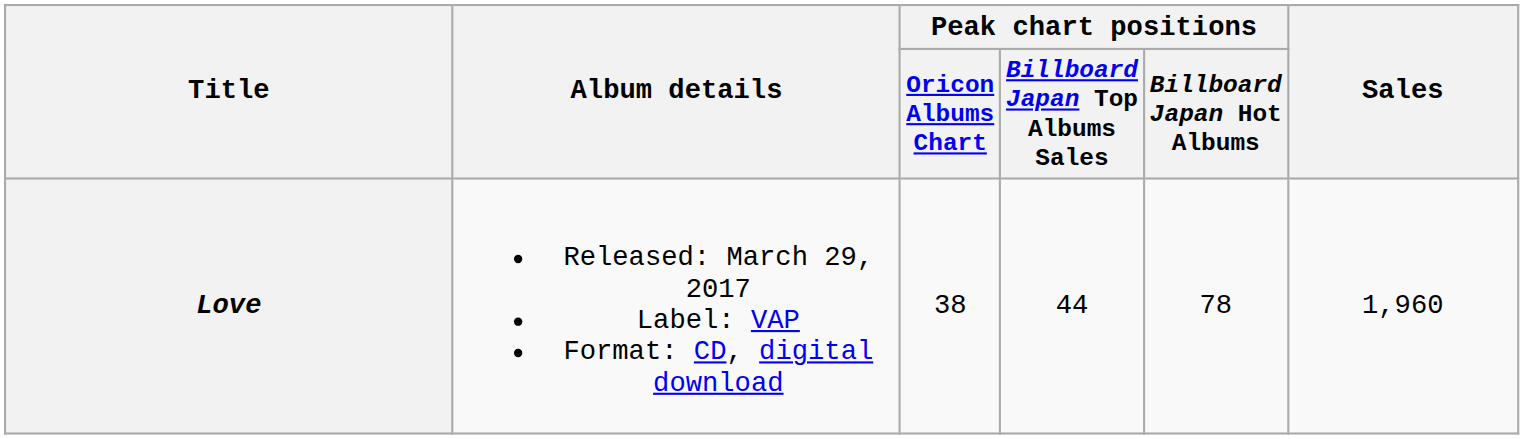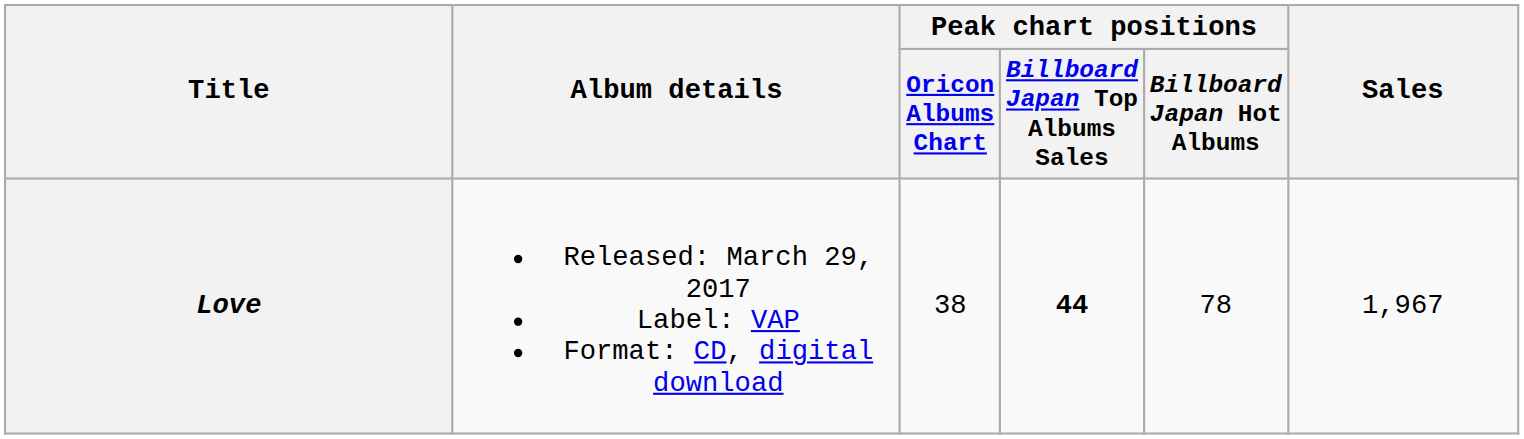Love | Peak chart positions / Billboard Japan Top Albums Sales: normal -> bold
Love | Sales: 1,960 -> 1,967
